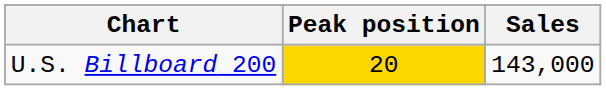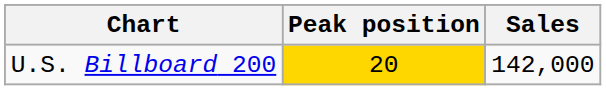U.S. Billboard 200 | Sales: 143,000 -> 142,000
